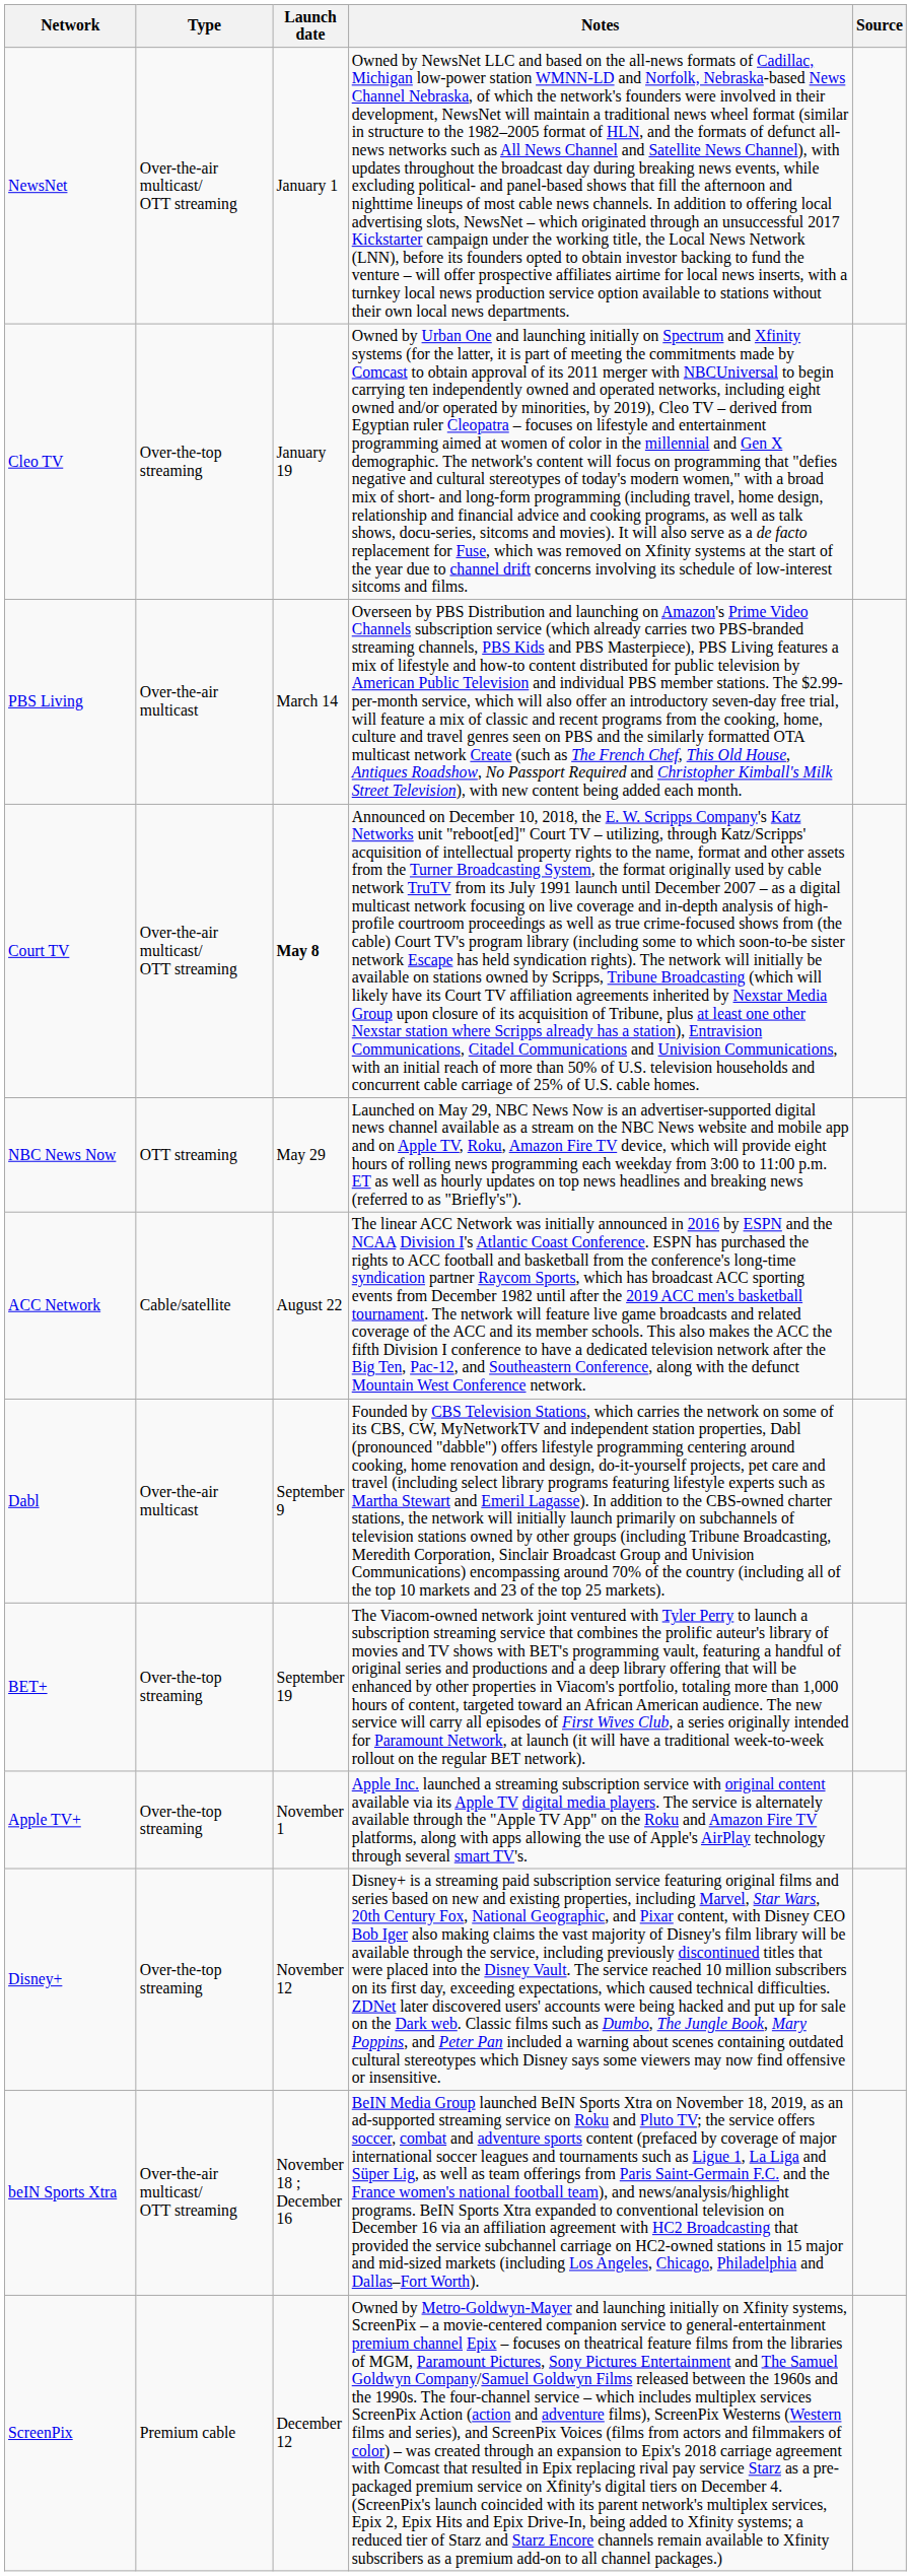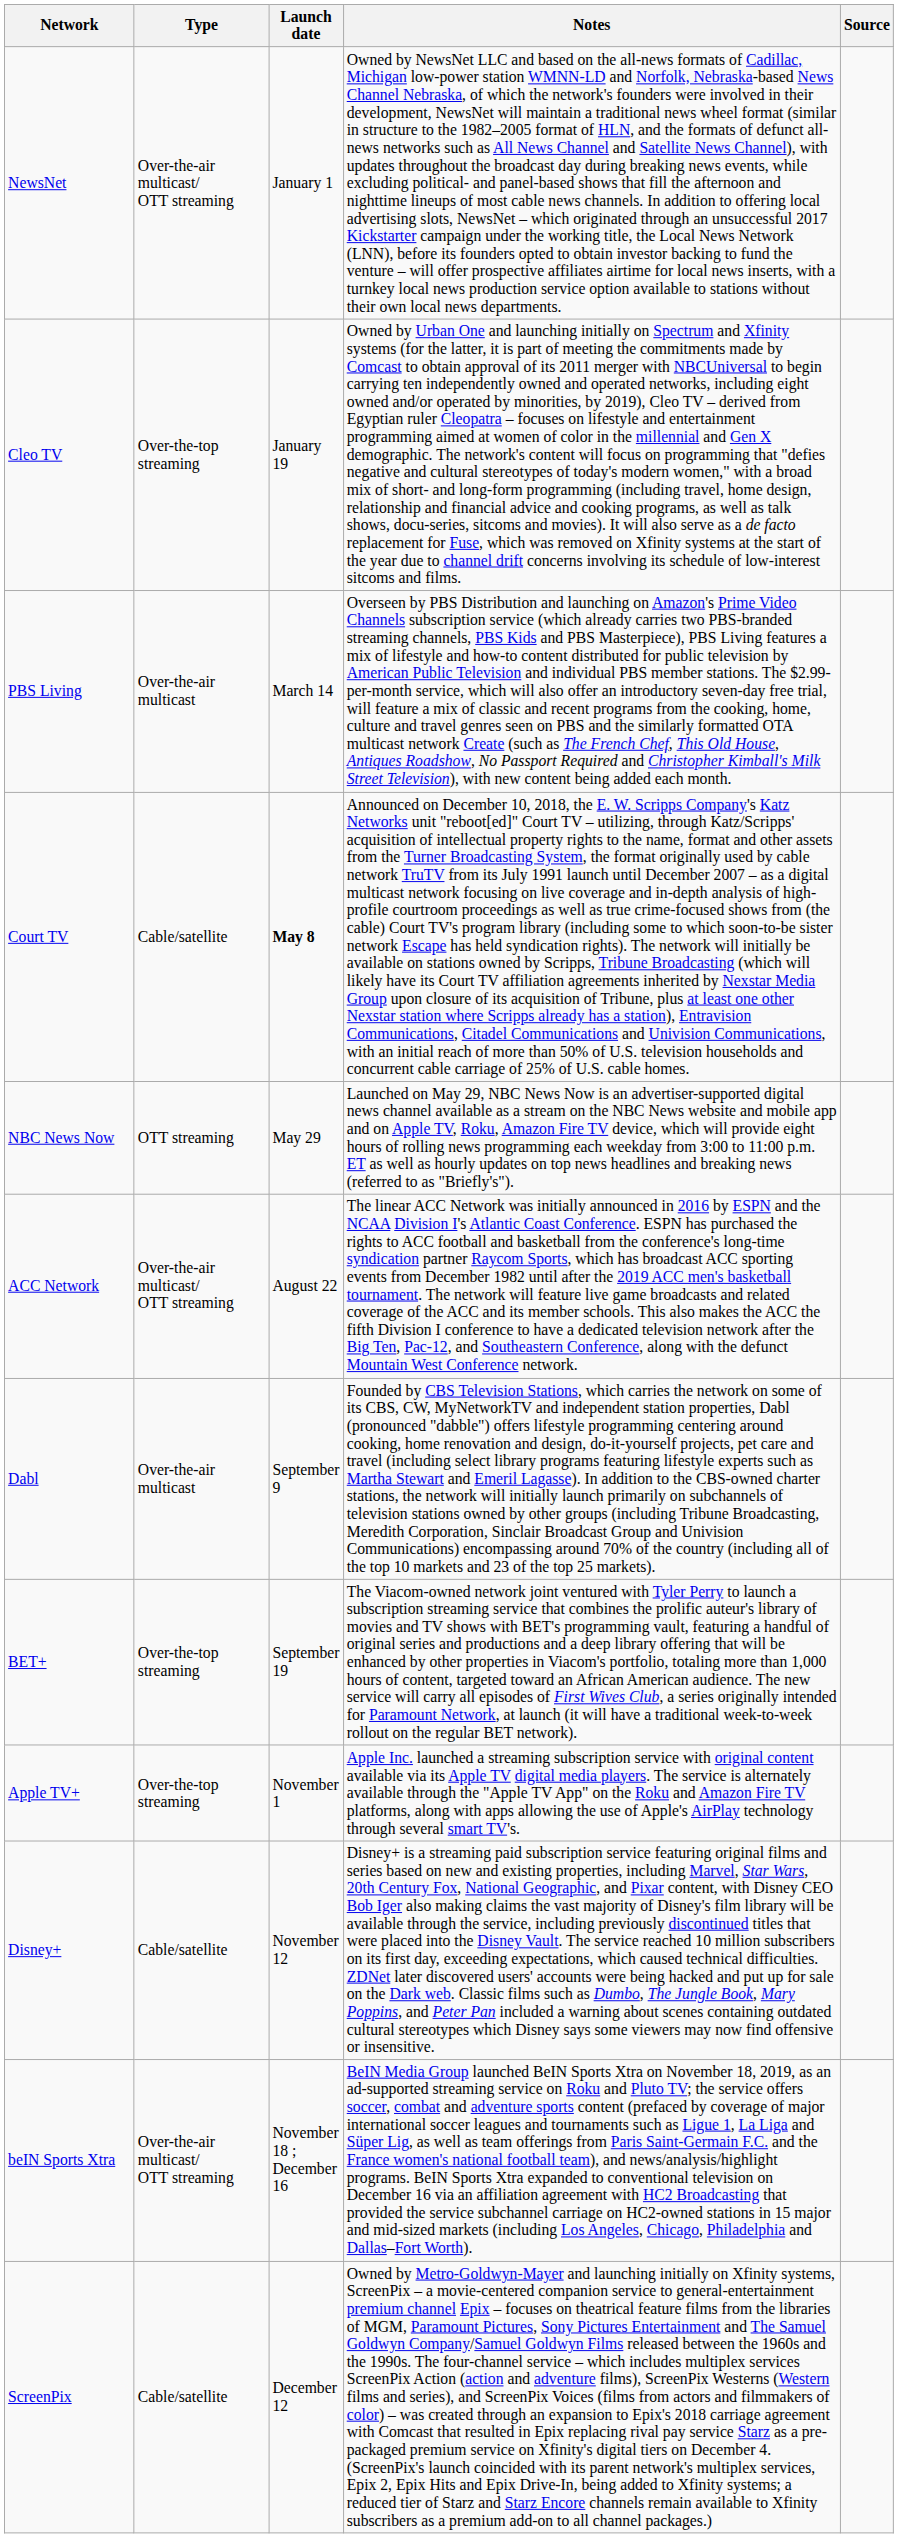Court TV | Type: Over-the-air multicast/ OTT streaming -> Cable/satellite
ACC Network | Type: Cable/satellite -> Over-the-air multicast/ OTT streaming
Disney+ | Type: Over-the-top streaming -> Cable/satellite
ScreenPix | Type: Premium cable -> Cable/satellite
